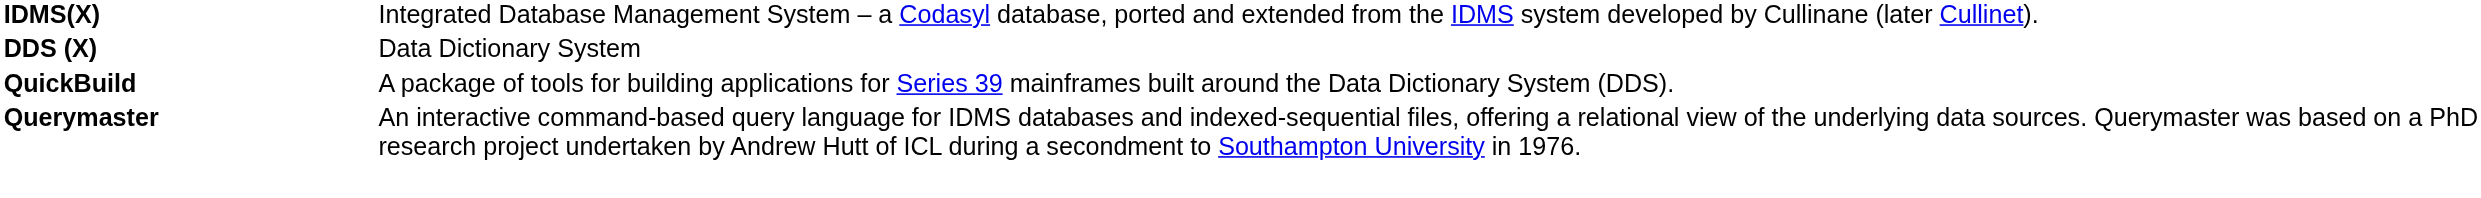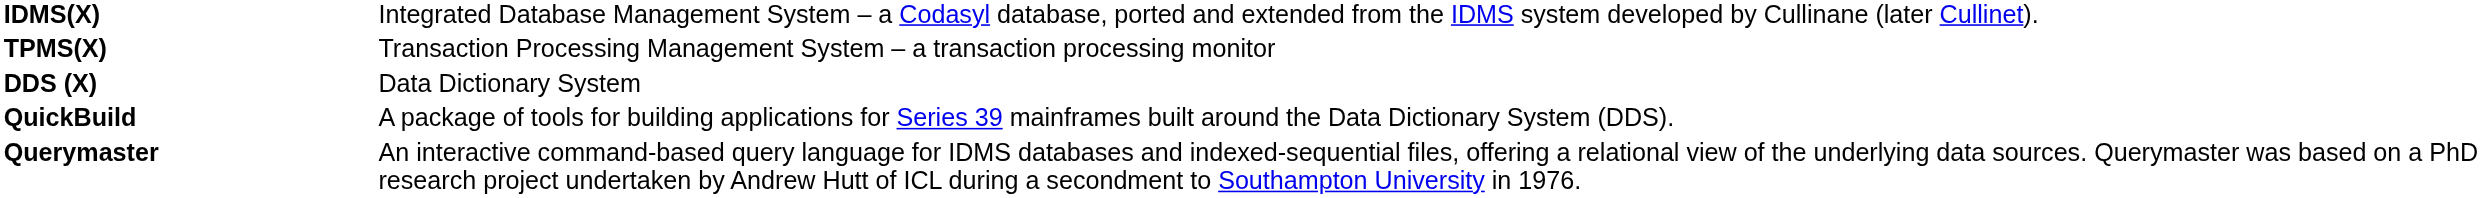+ row: TPMS(X) | Transaction Processing Management System – a transaction processing monitor
